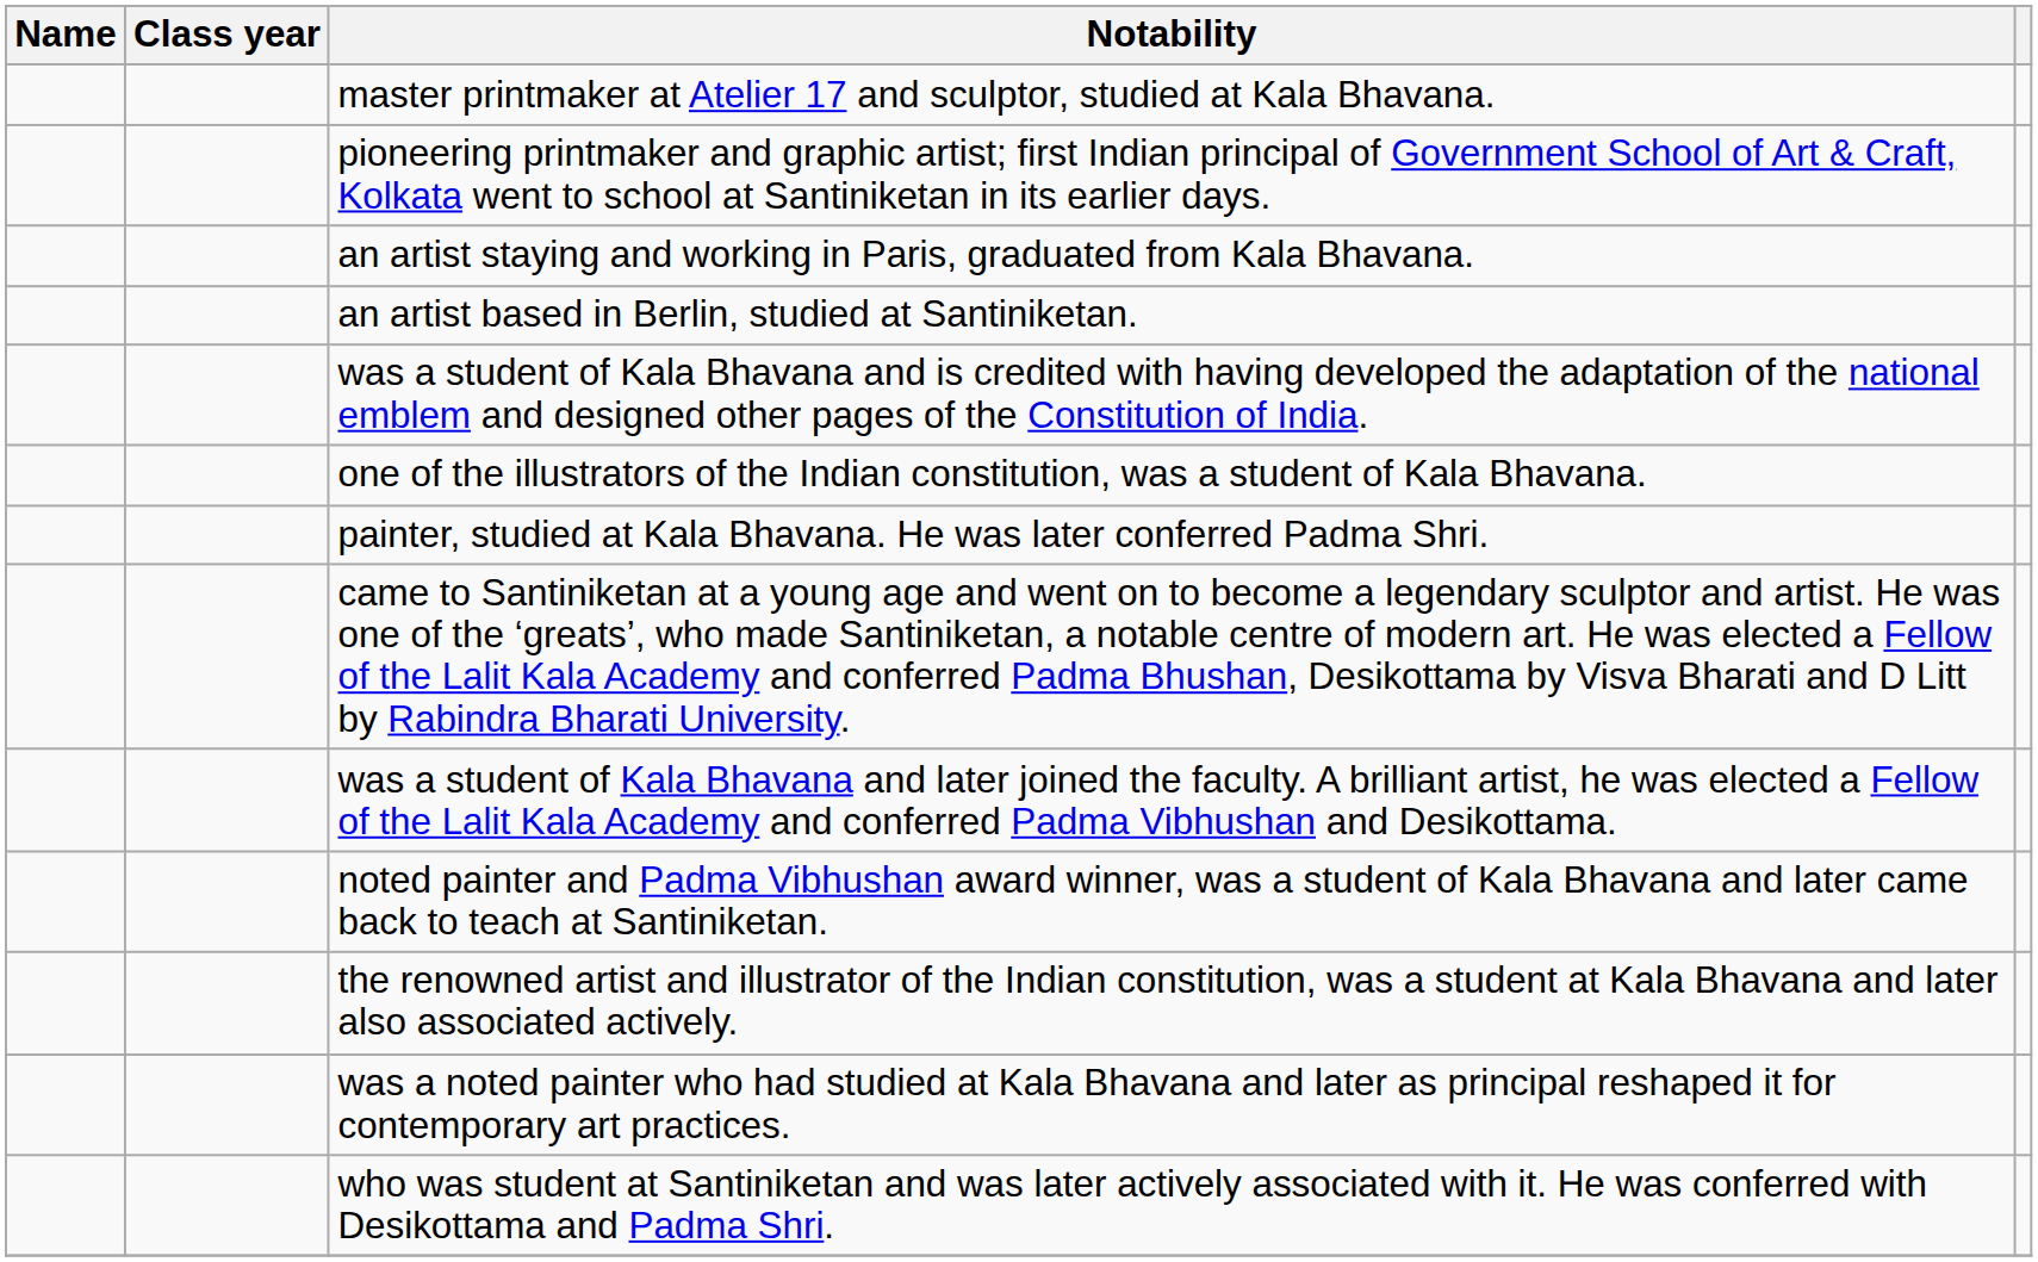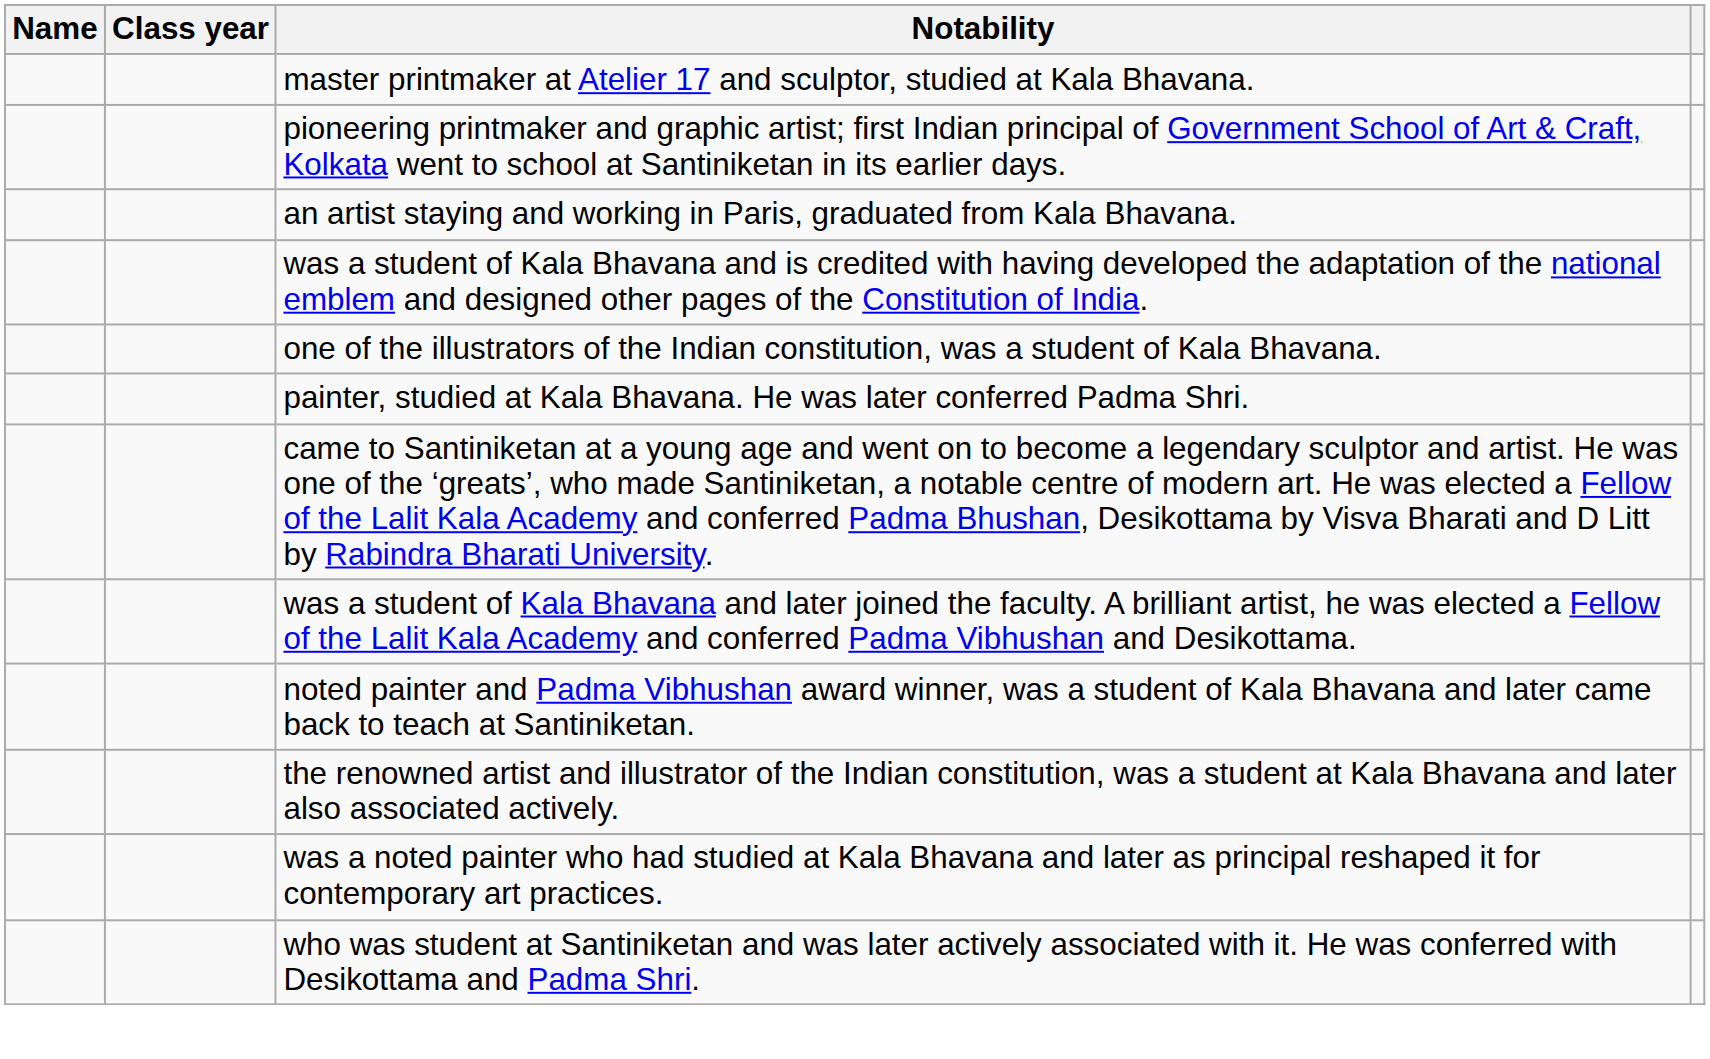- row: an artist based in Berlin, studied at Santiniketan.
